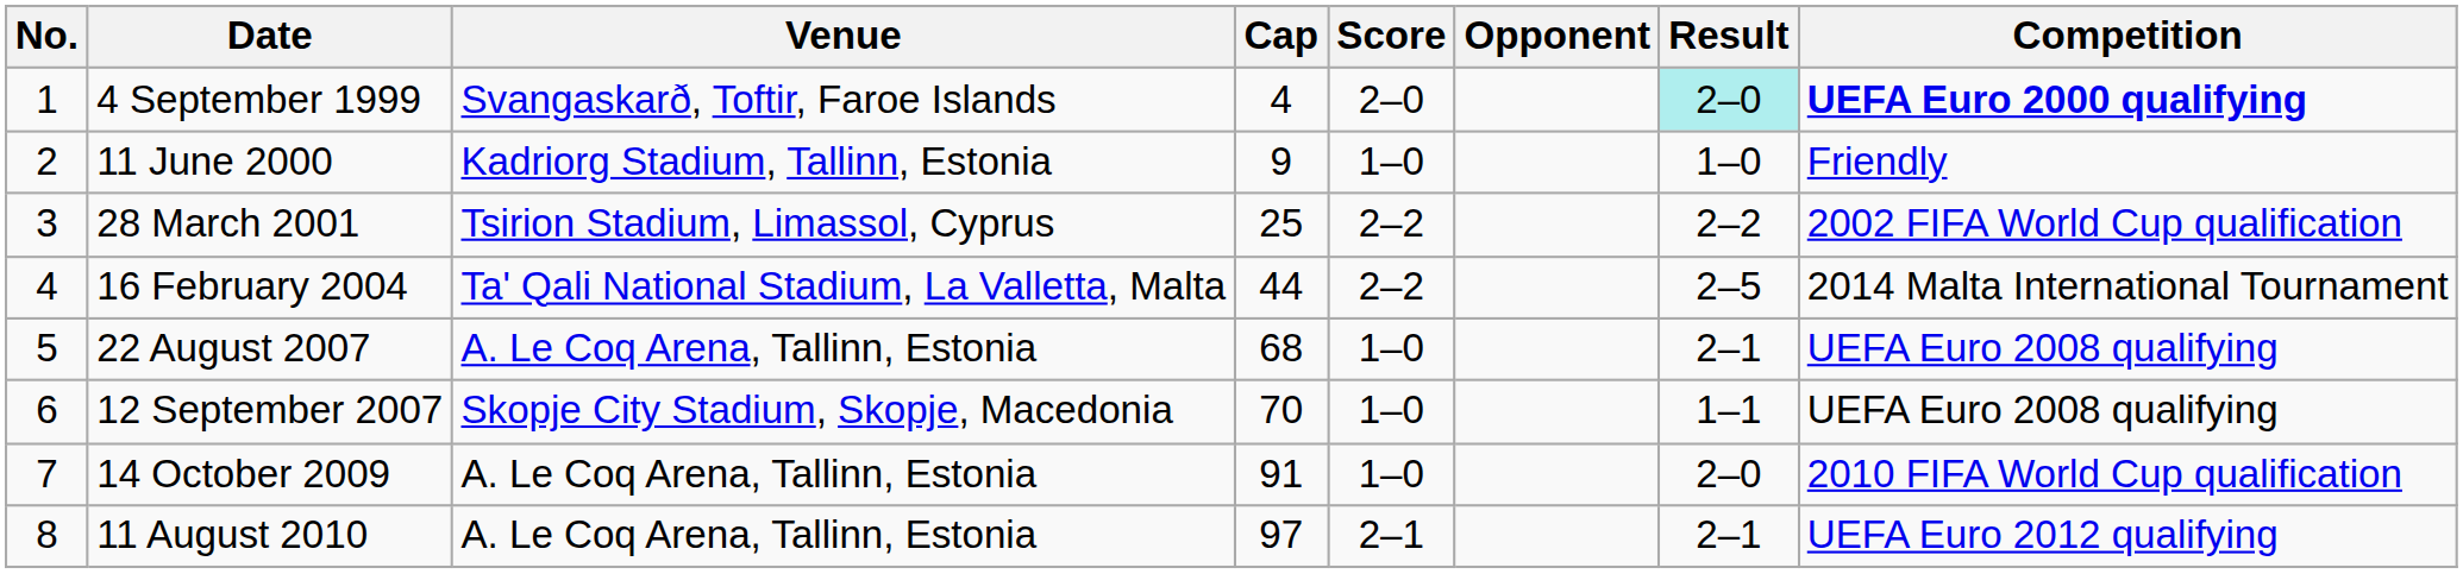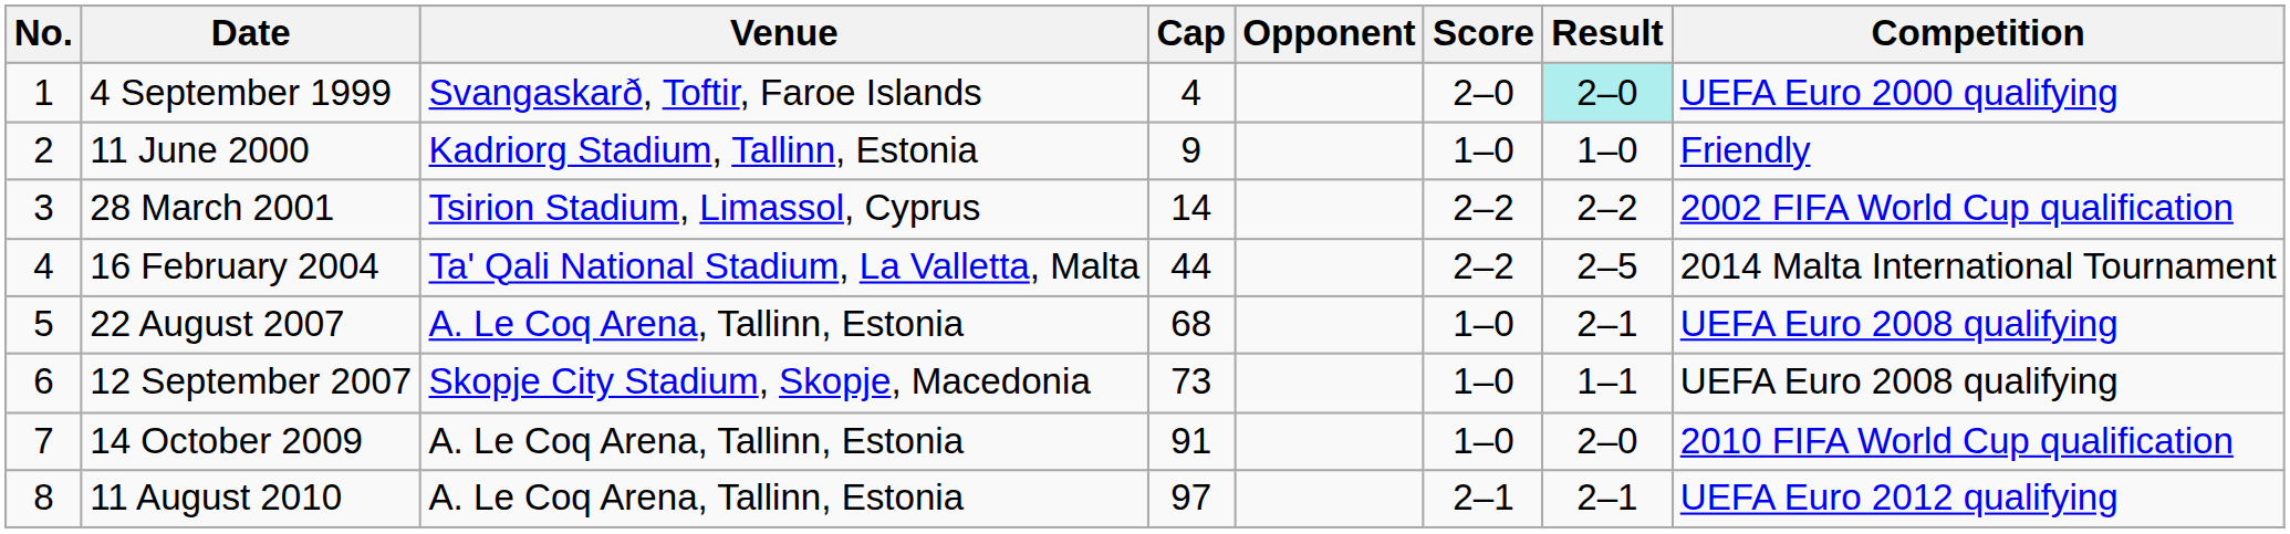columns swapped: Opponent <-> Score
4 September 1999 | Competition: bold -> normal
28 March 2001 | Cap: 25 -> 14
12 September 2007 | Cap: 70 -> 73
